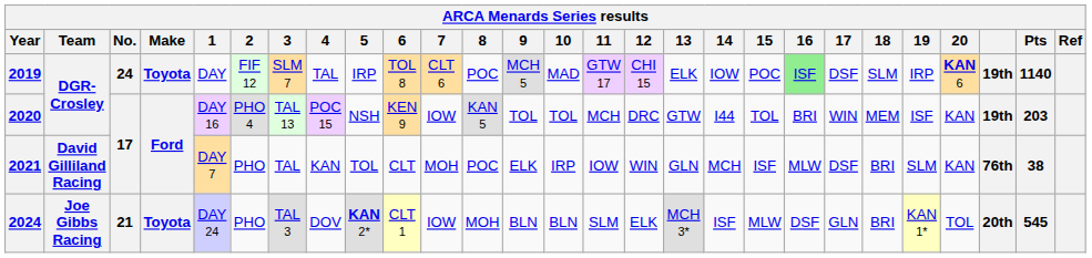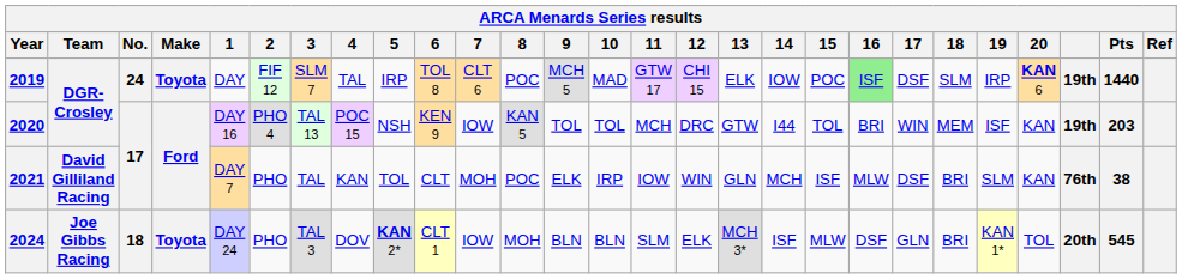2019 | Pts: 1140 -> 1440
2024 | No.: 21 -> 18
